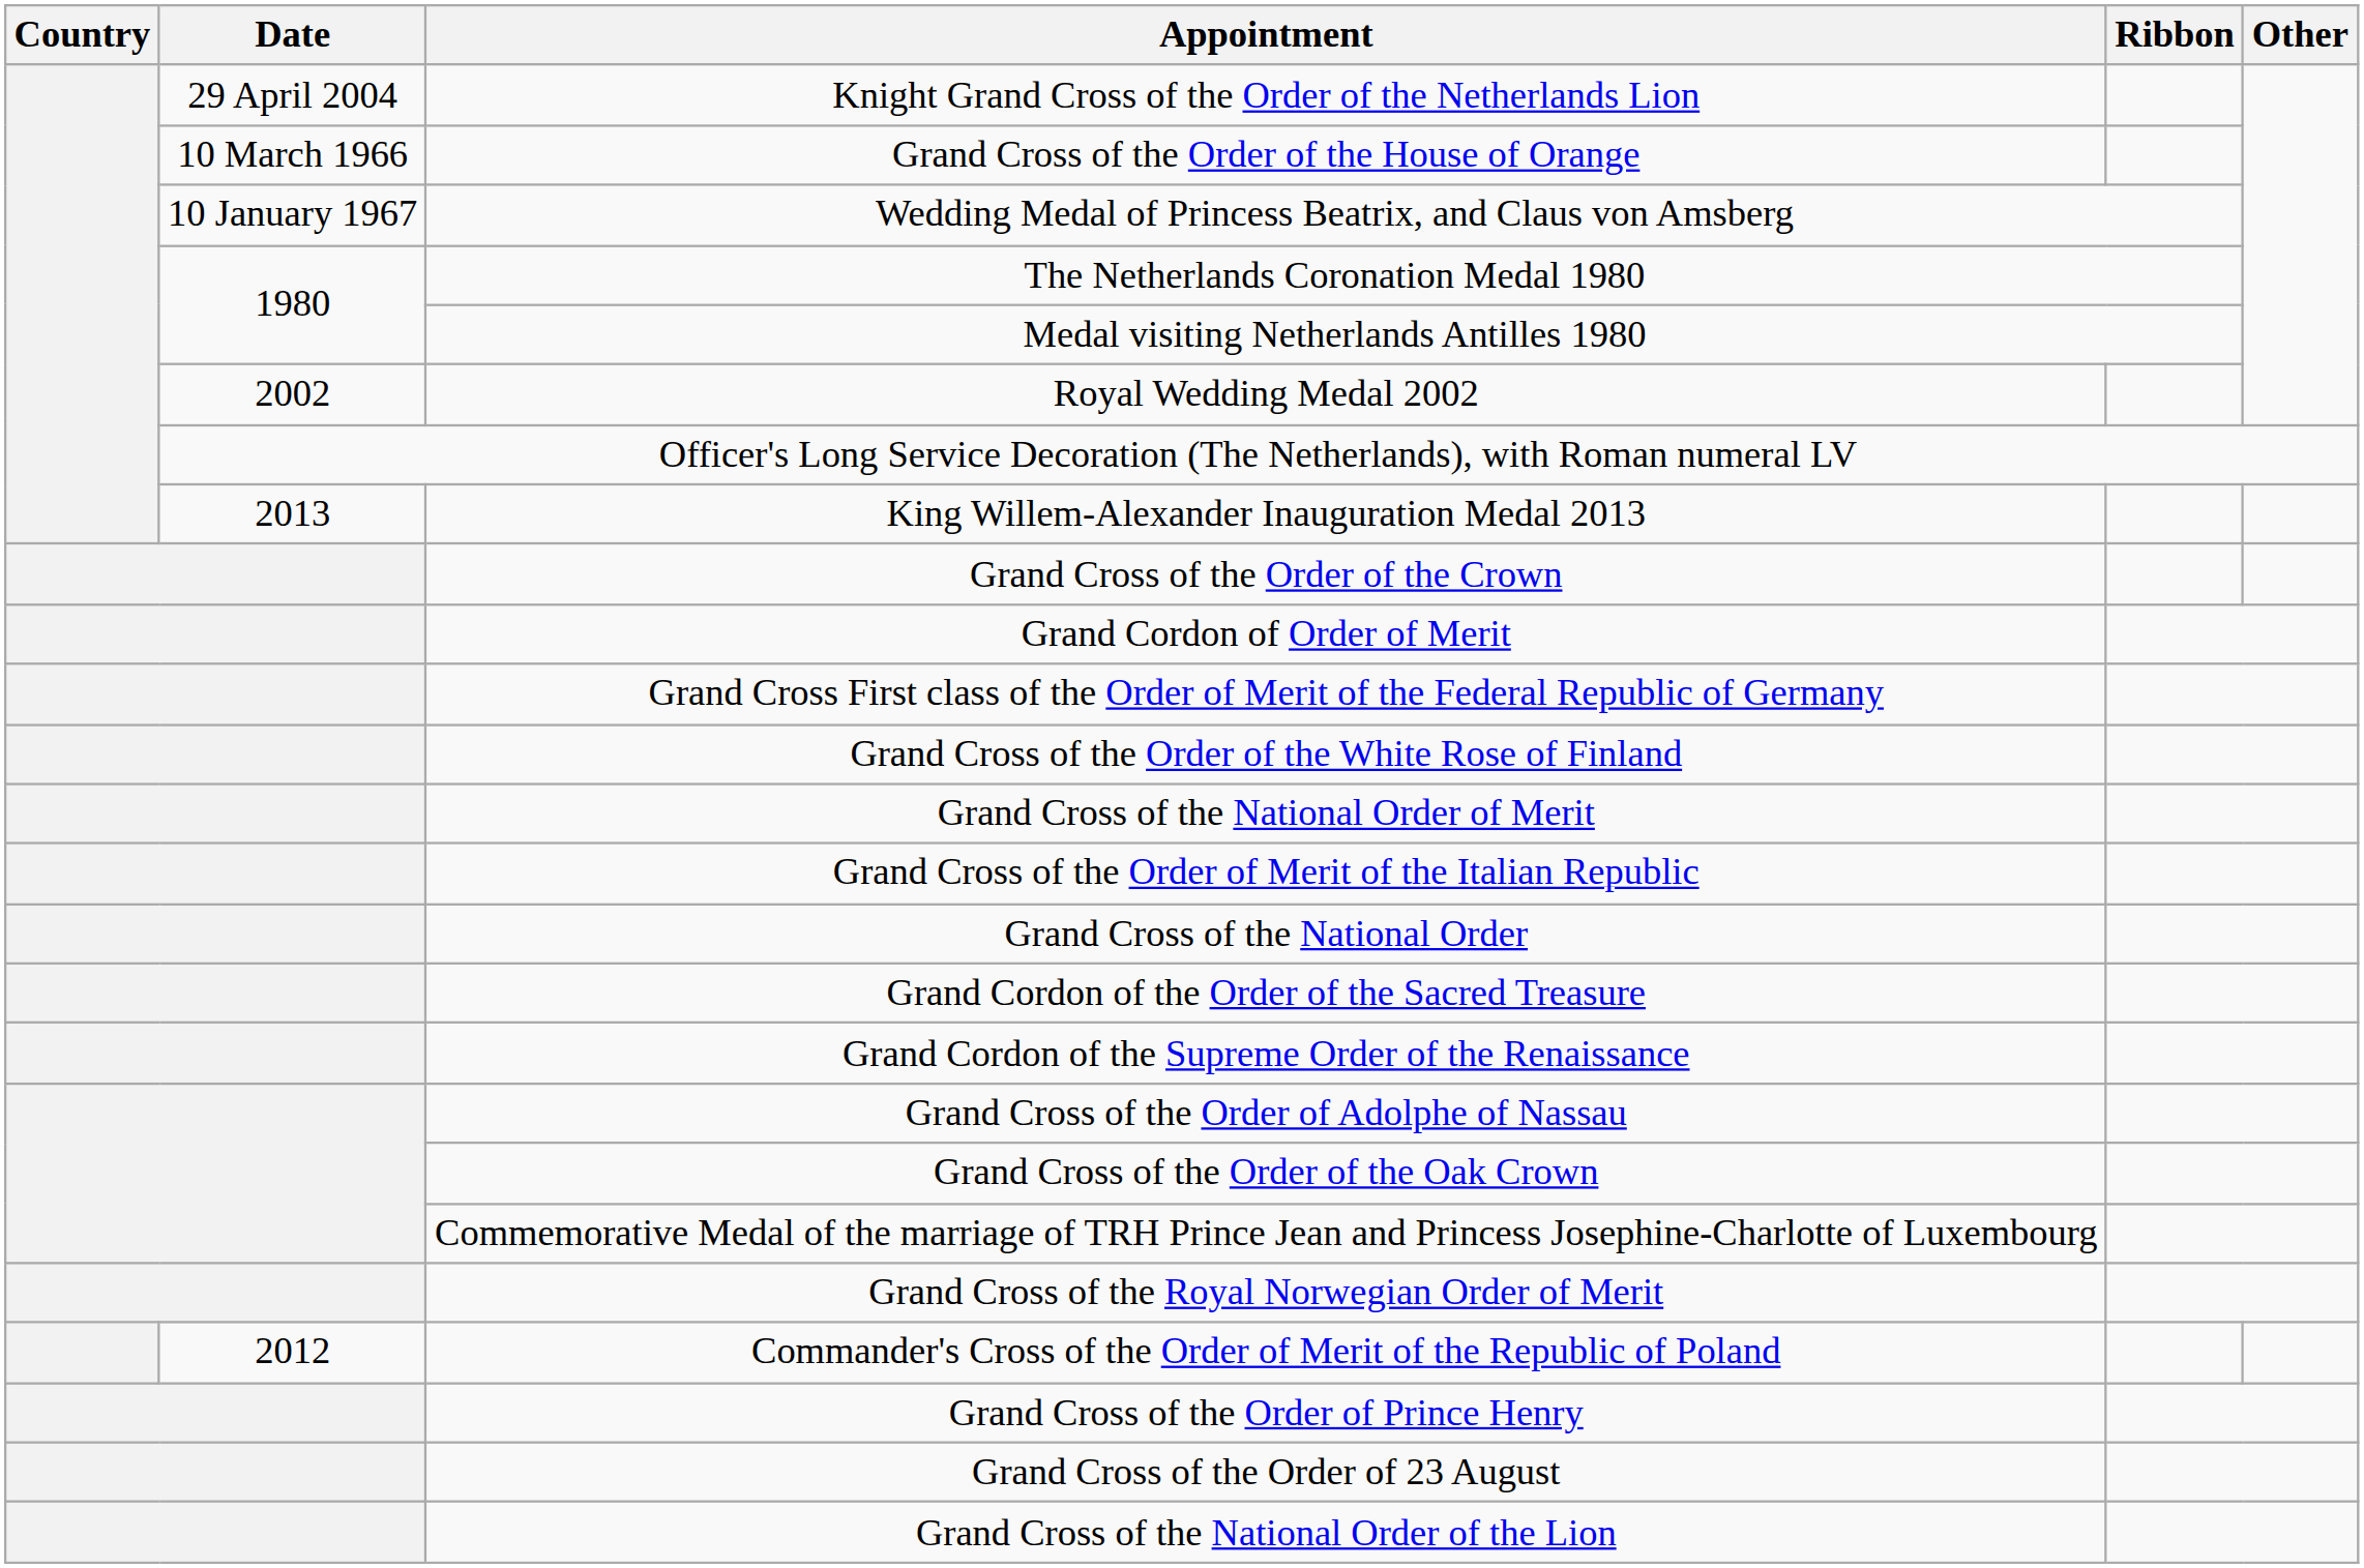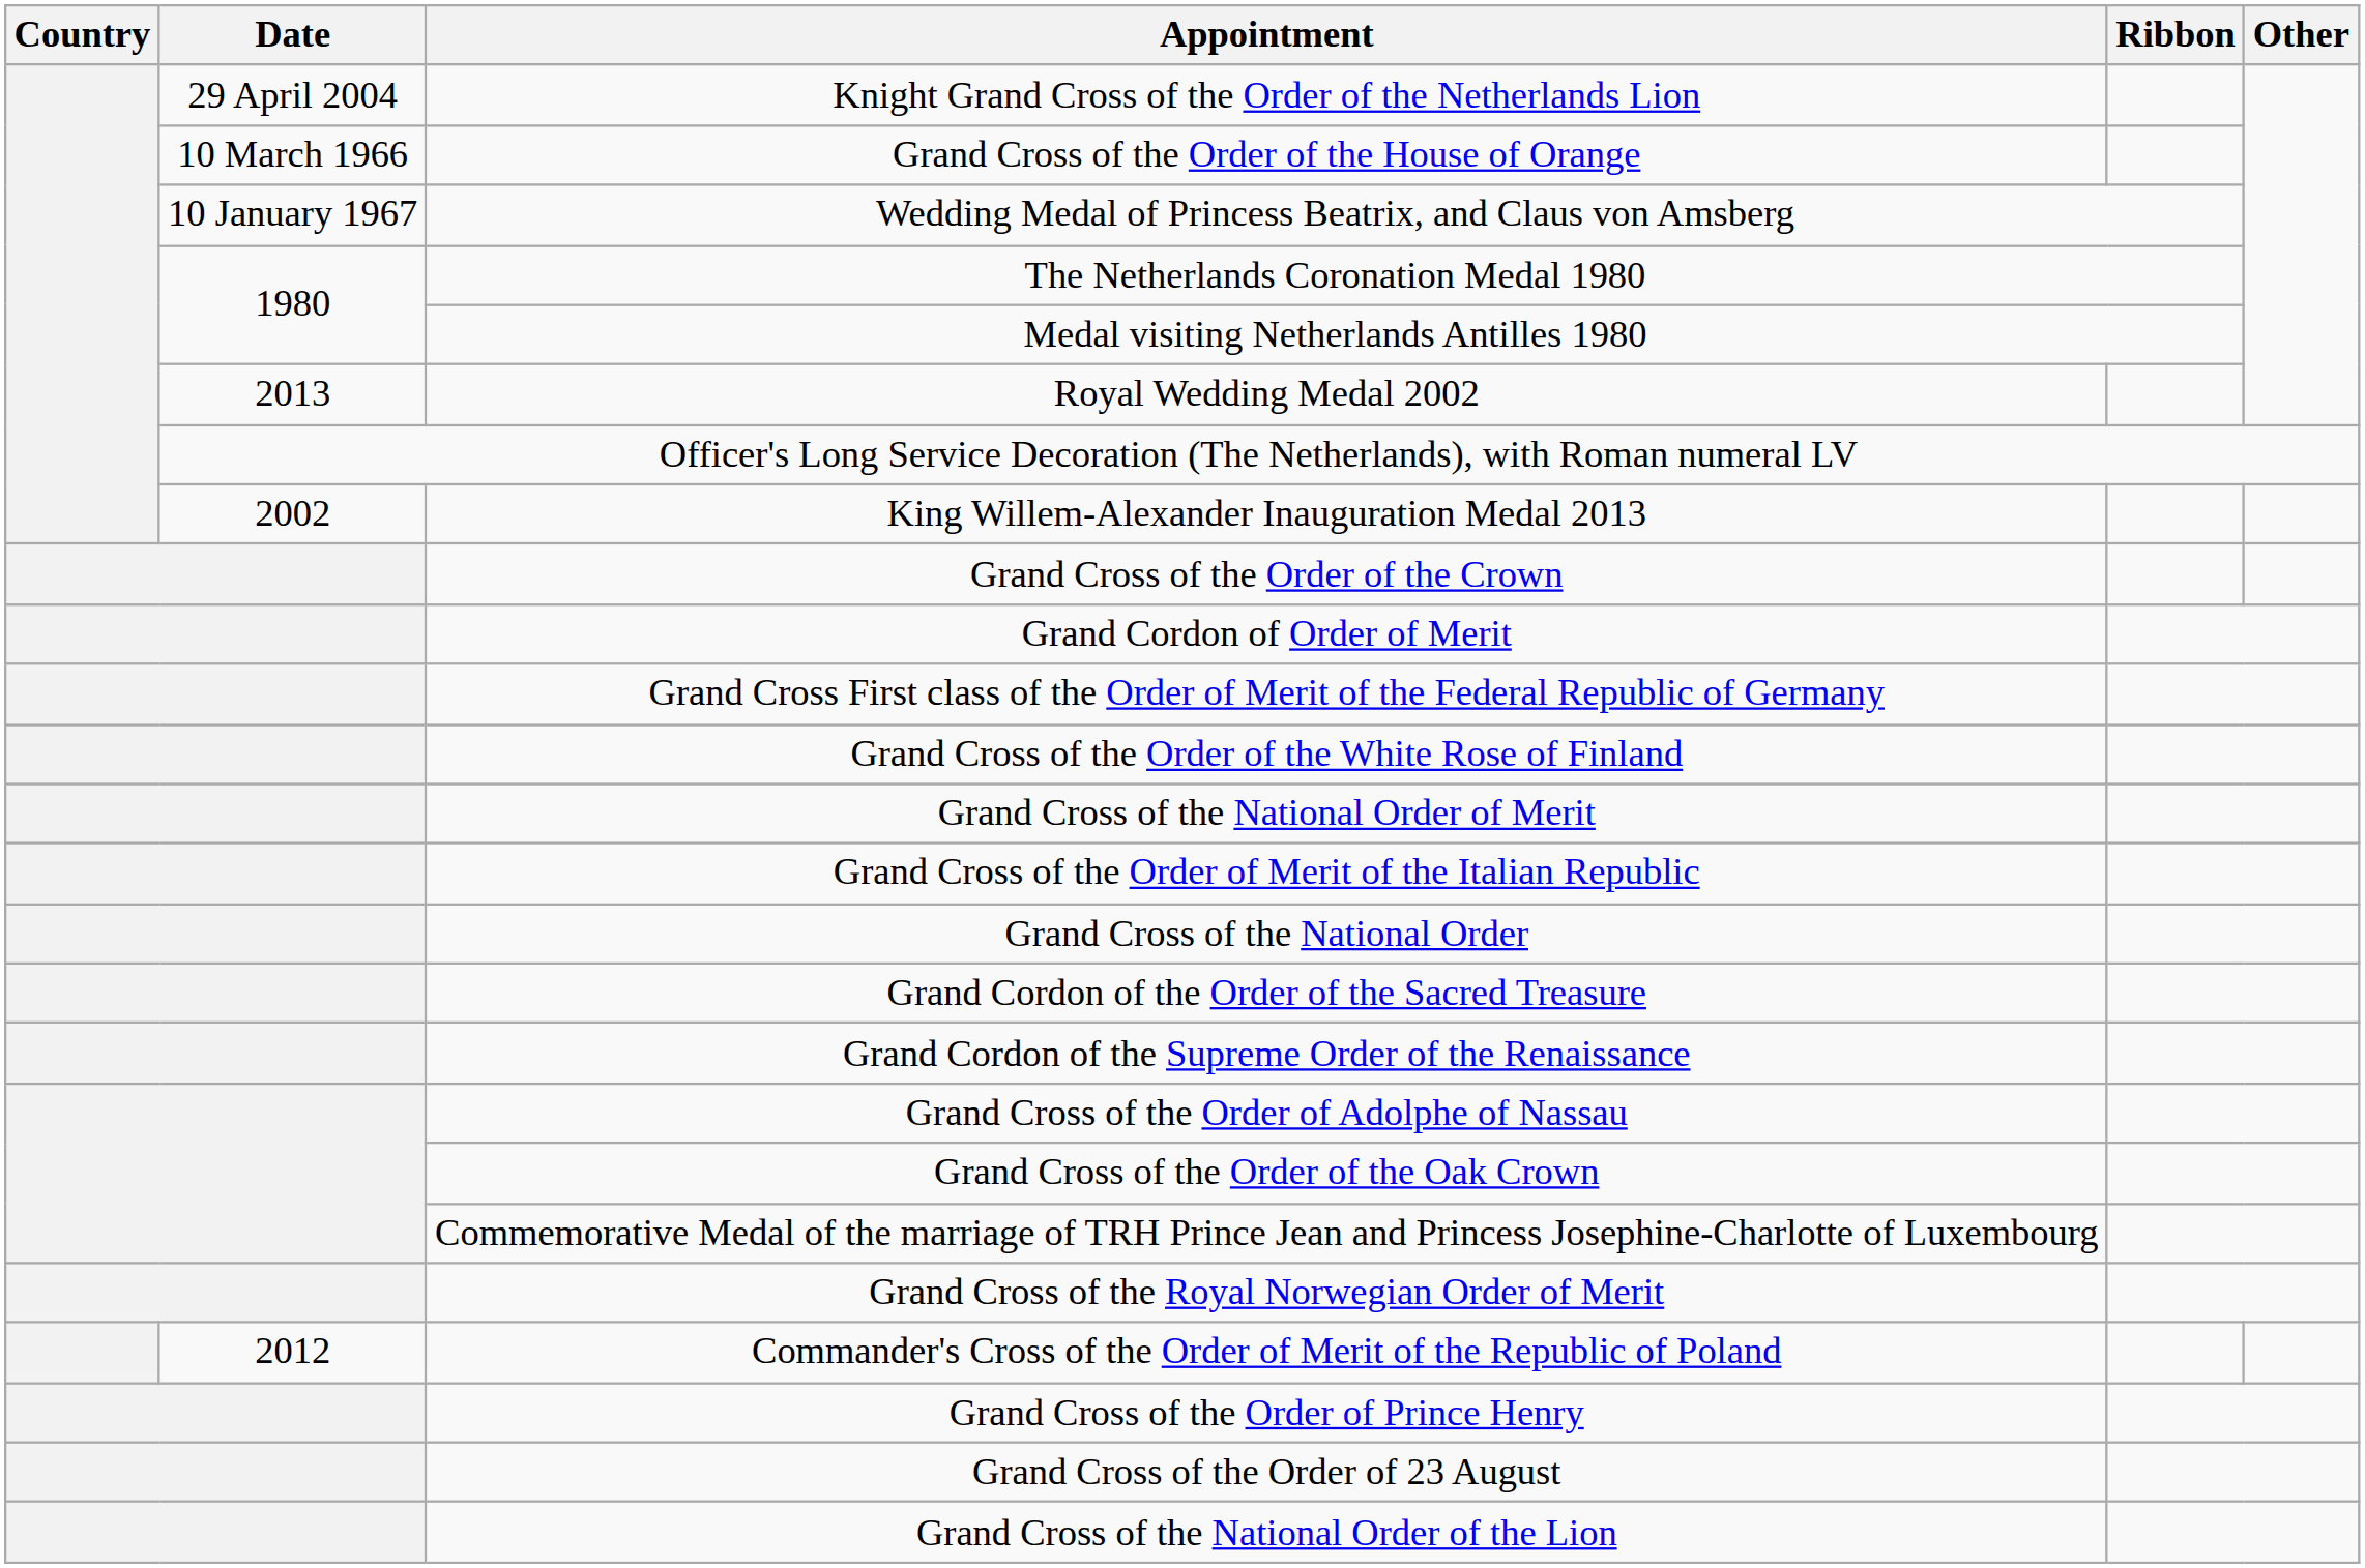Royal Wedding Medal 2002 | Date: 2002 -> 2013
King Willem-Alexander Inauguration Medal 2013 | Date: 2013 -> 2002
